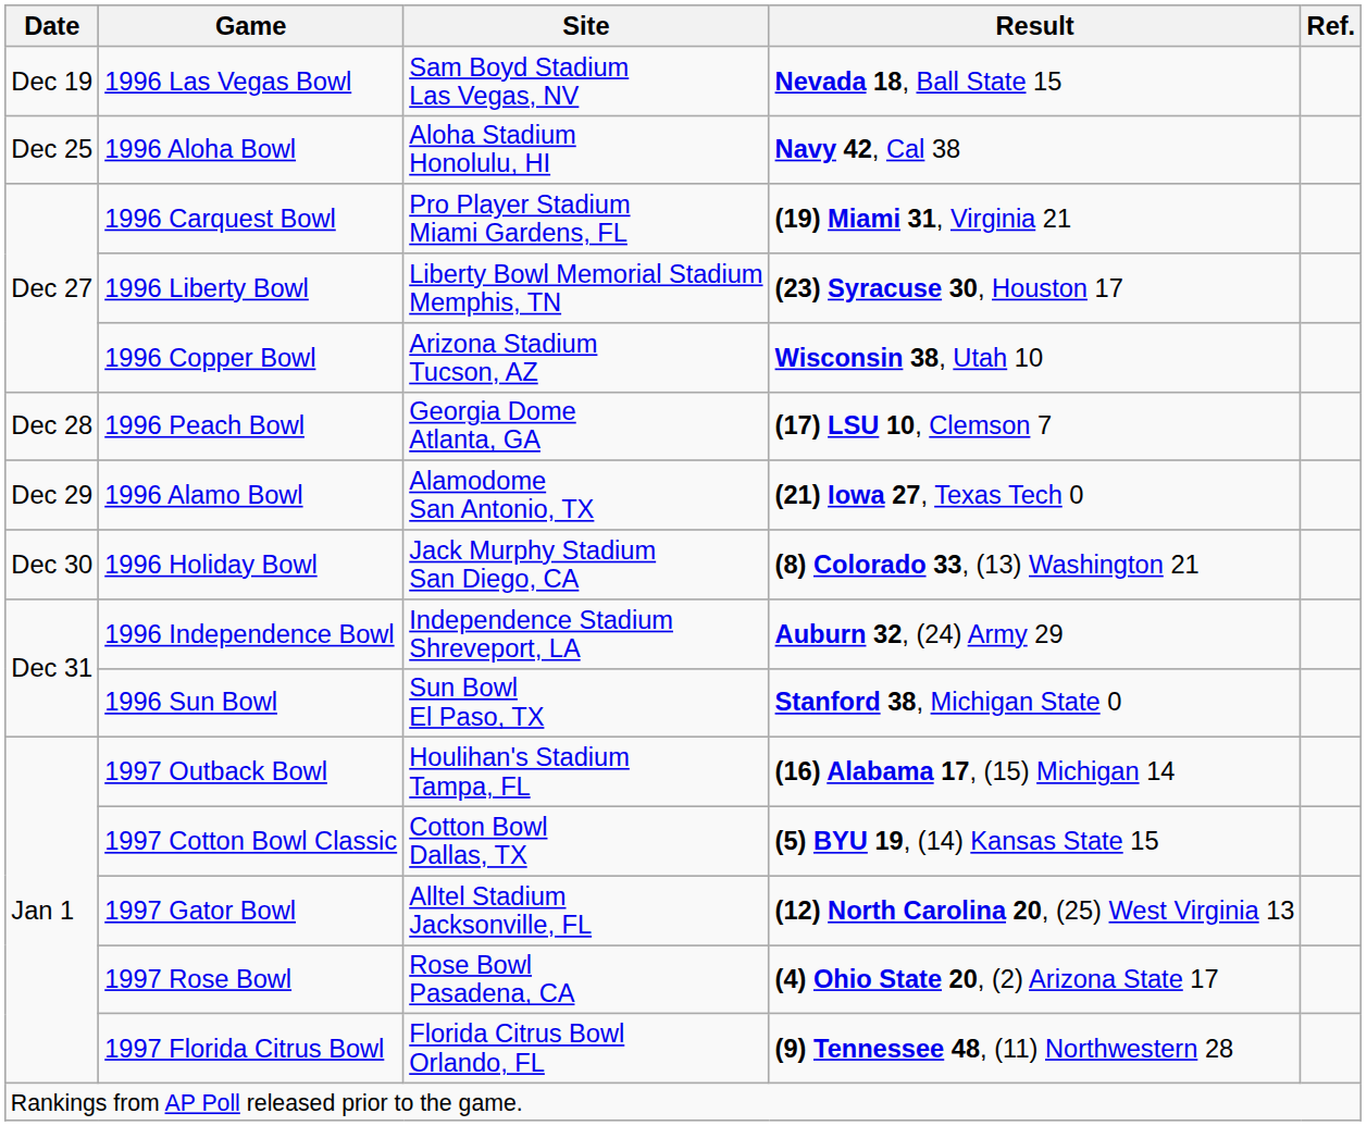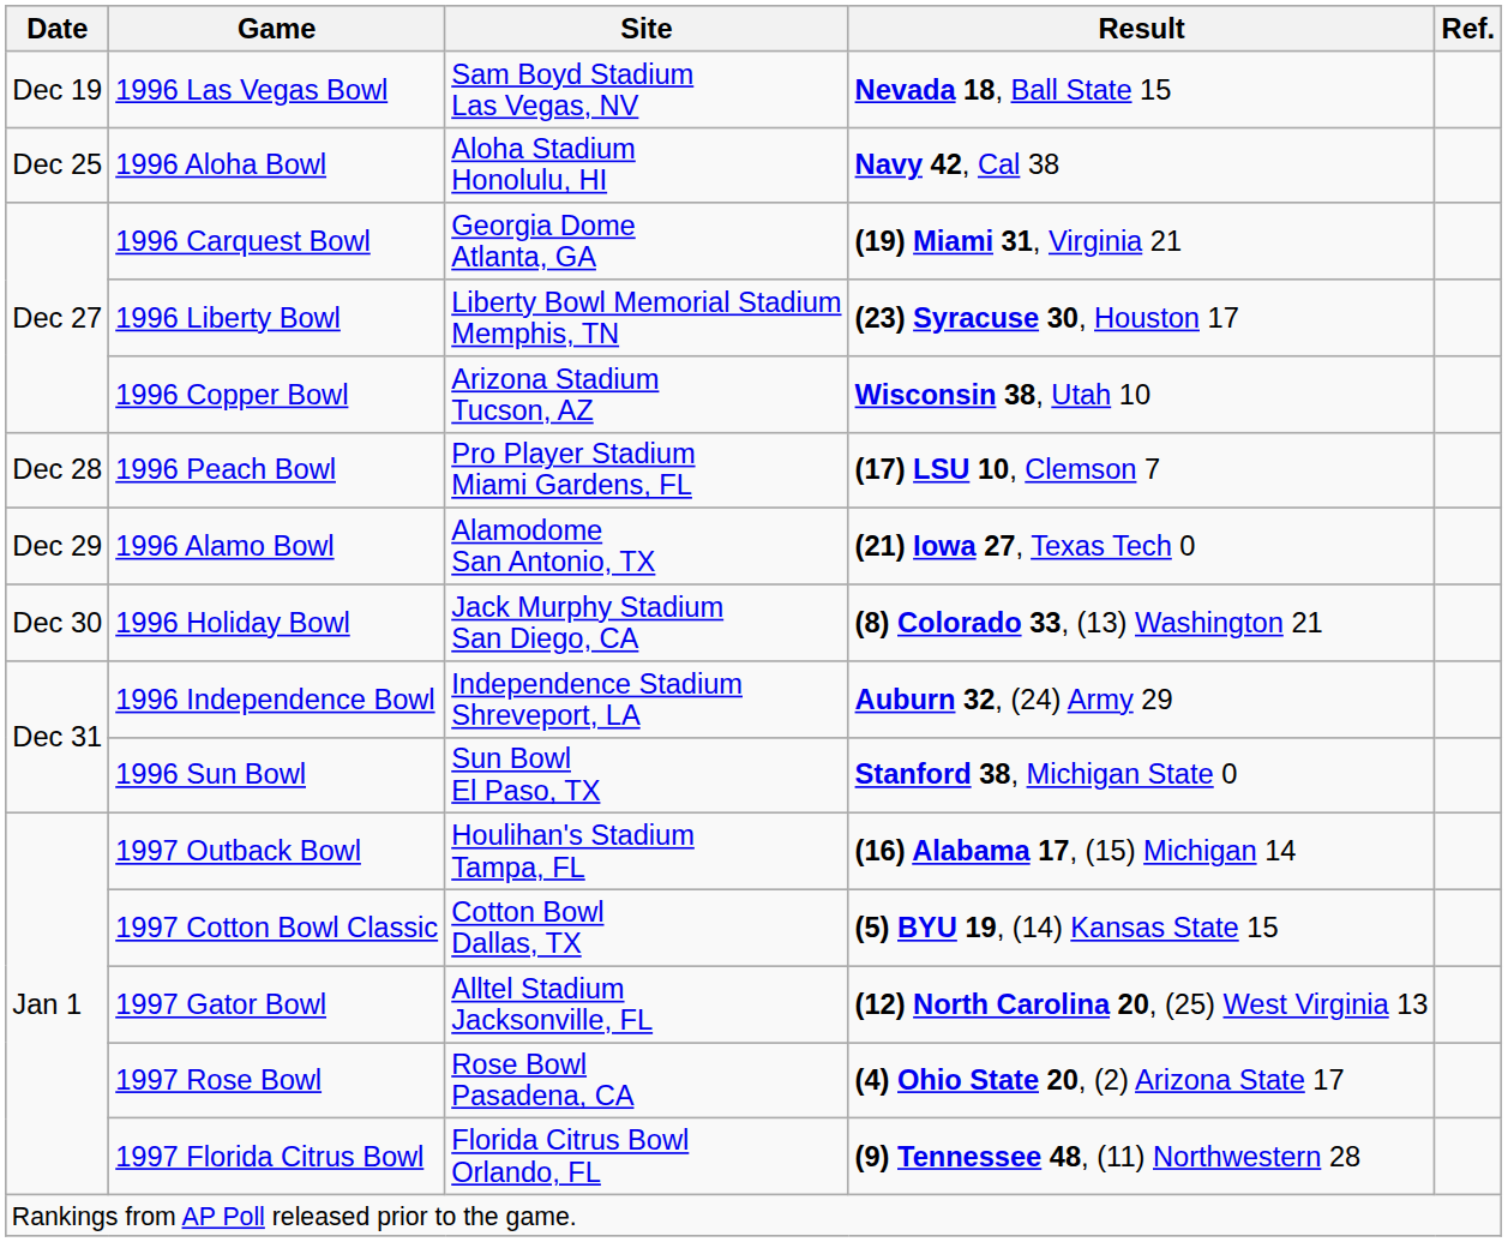1996 Carquest Bowl | Site: Pro Player Stadium Miami Gardens, FL -> Georgia Dome Atlanta, GA
1996 Peach Bowl | Site: Georgia Dome Atlanta, GA -> Pro Player Stadium Miami Gardens, FL
